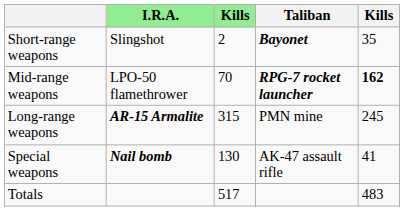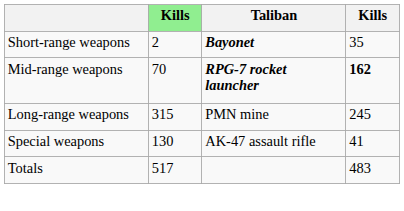- column: I.R.A. | Slingshot | LPO-50 flamethrower | AR-15 Armalite | Nail bomb
